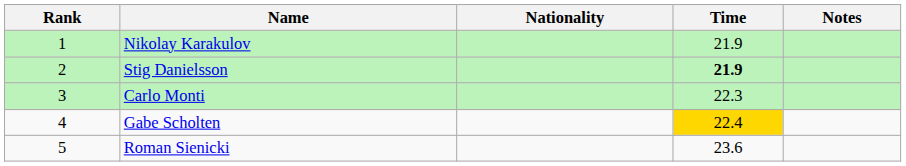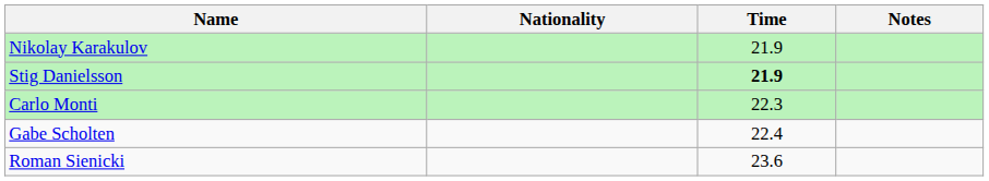- column: Rank | 1 | 2 | 3 | 4 | 5
Gabe Scholten | Time: gold background -> no background
